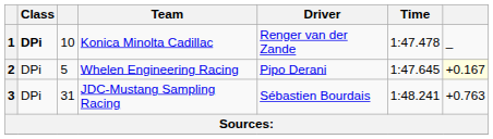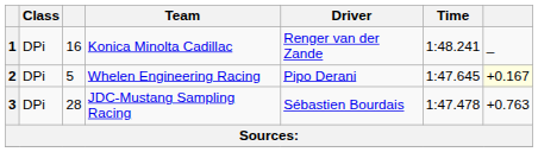1 | Class: bold -> normal
1 | column 3: 10 -> 16
1 | Time: 1:47.478 -> 1:48.241
3 | column 3: 31 -> 28
3 | Time: 1:48.241 -> 1:47.478
